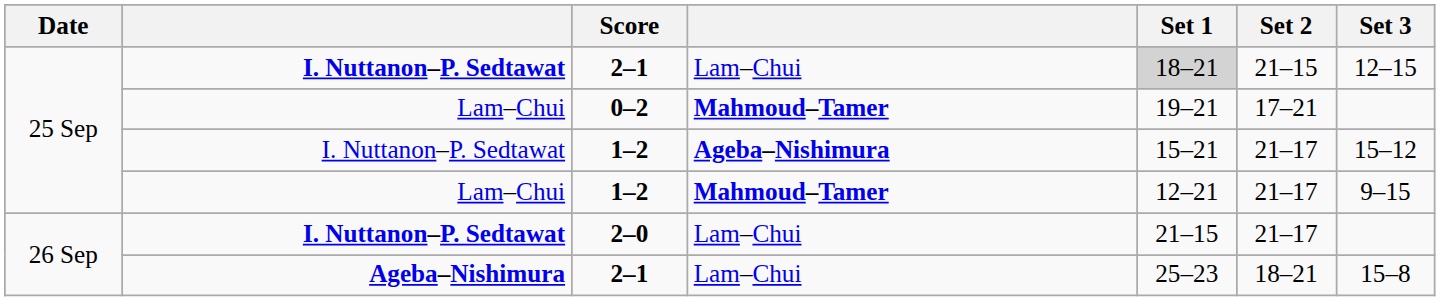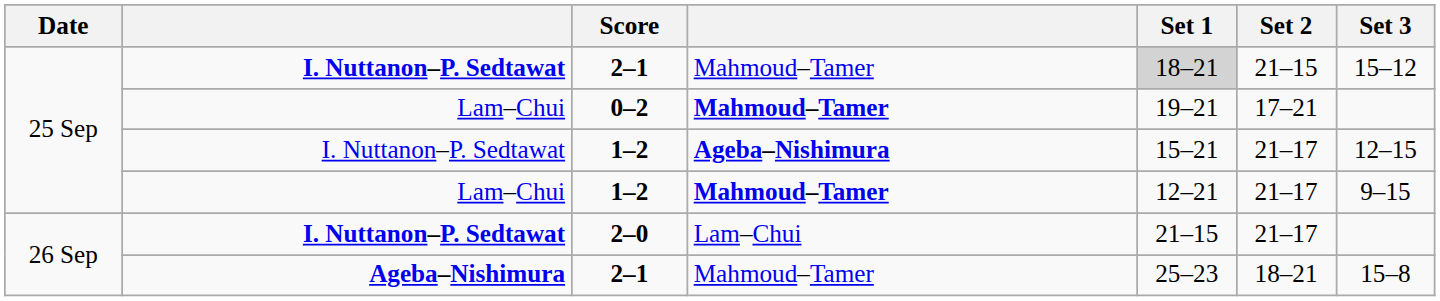I. Nuttanon–P. Sedtawat / 2–1 | column 4: Lam–Chui -> Mahmoud–Tamer
I. Nuttanon–P. Sedtawat / 2–1 | Set 3: 12–15 -> 15–12
I. Nuttanon–P. Sedtawat / 1–2 | Set 3: 15–12 -> 12–15
Ageba–Nishimura / 2–1 | column 4: Lam–Chui -> Mahmoud–Tamer
